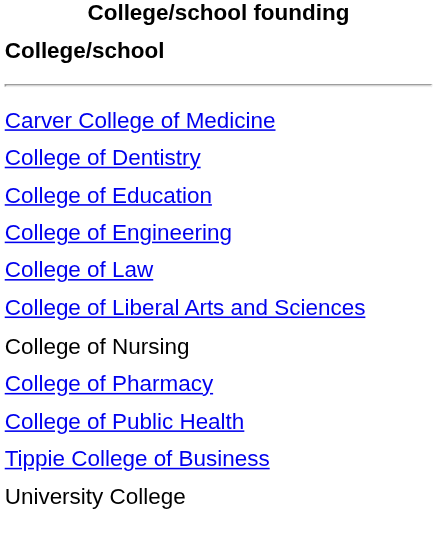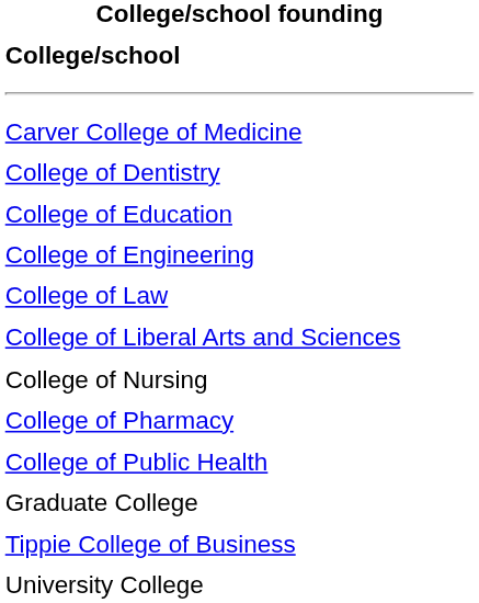+ row: Graduate College
